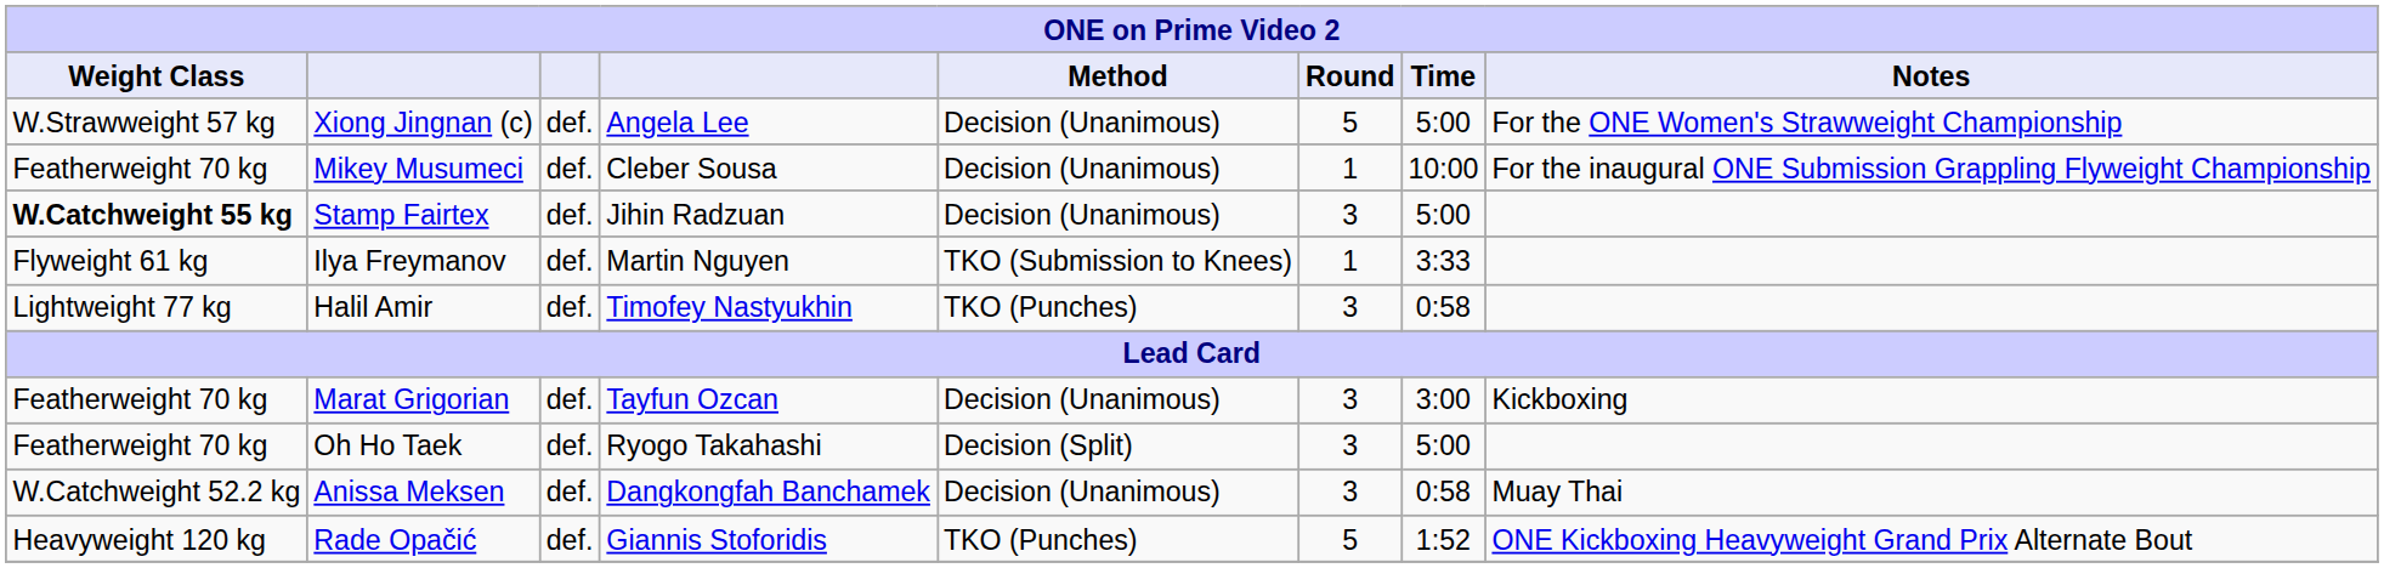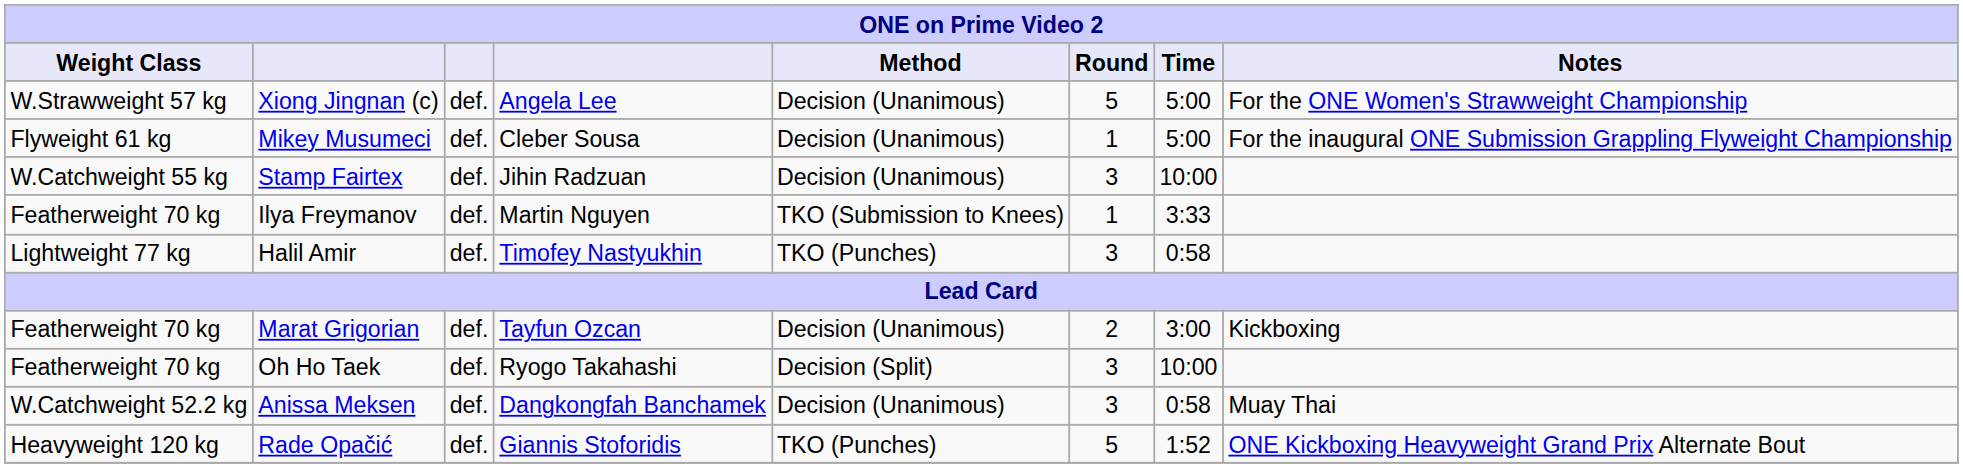Mikey Musumeci | Weight Class: Featherweight 70 kg -> Flyweight 61 kg
Mikey Musumeci | Time: 10:00 -> 5:00
Stamp Fairtex | Weight Class: bold -> normal
Stamp Fairtex | Time: 5:00 -> 10:00
Ilya Freymanov | Weight Class: Flyweight 61 kg -> Featherweight 70 kg
Marat Grigorian | Round: 3 -> 2
Oh Ho Taek | Time: 5:00 -> 10:00
